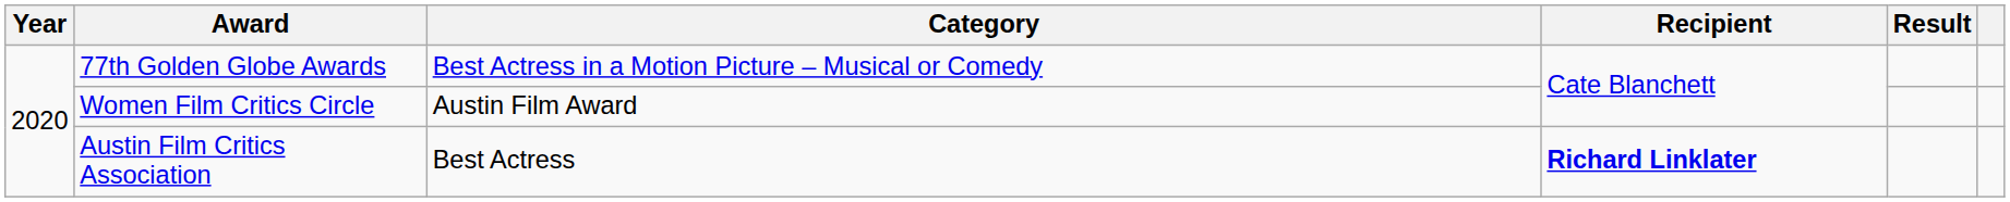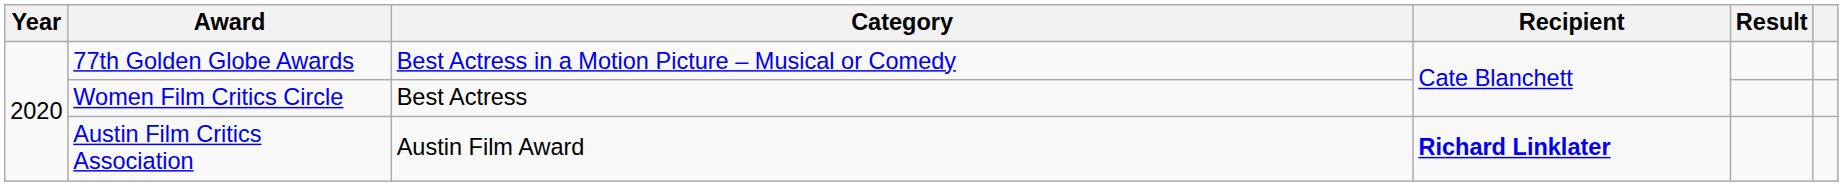Women Film Critics Circle | Category: Austin Film Award -> Best Actress
Austin Film Critics Association | Category: Best Actress -> Austin Film Award
